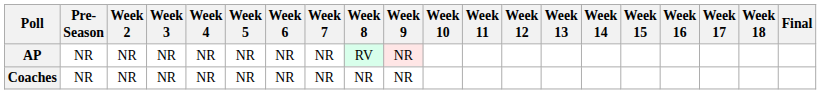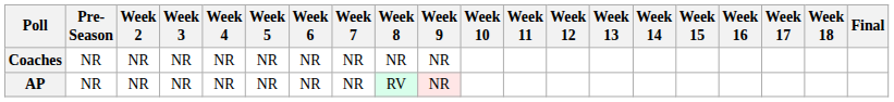rows swapped: AP <-> Coaches
